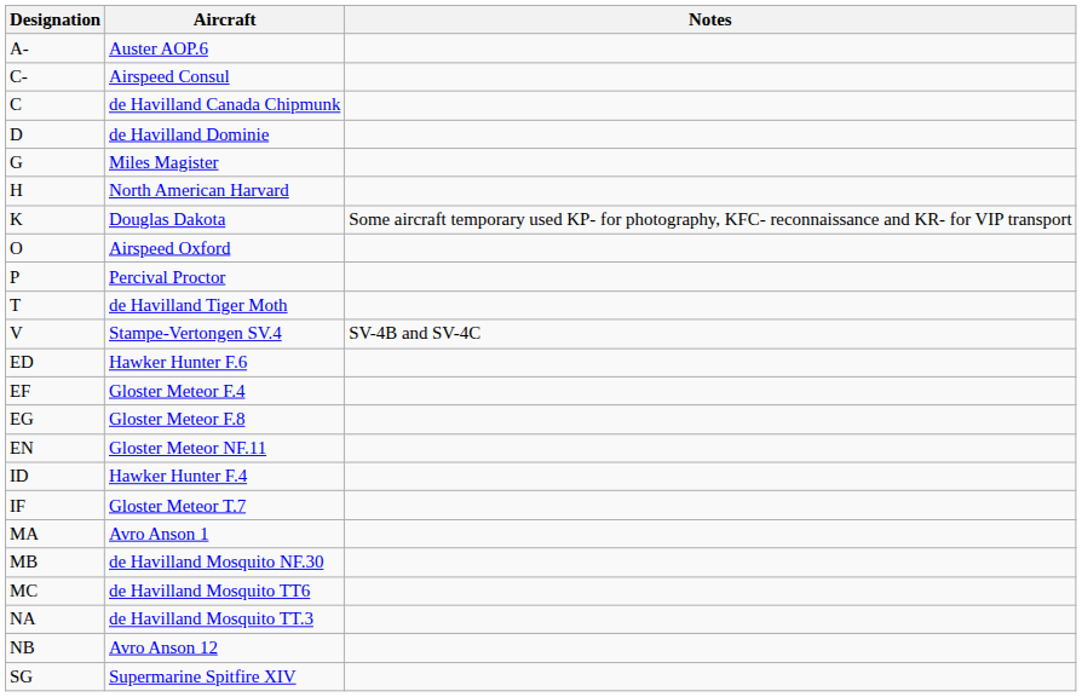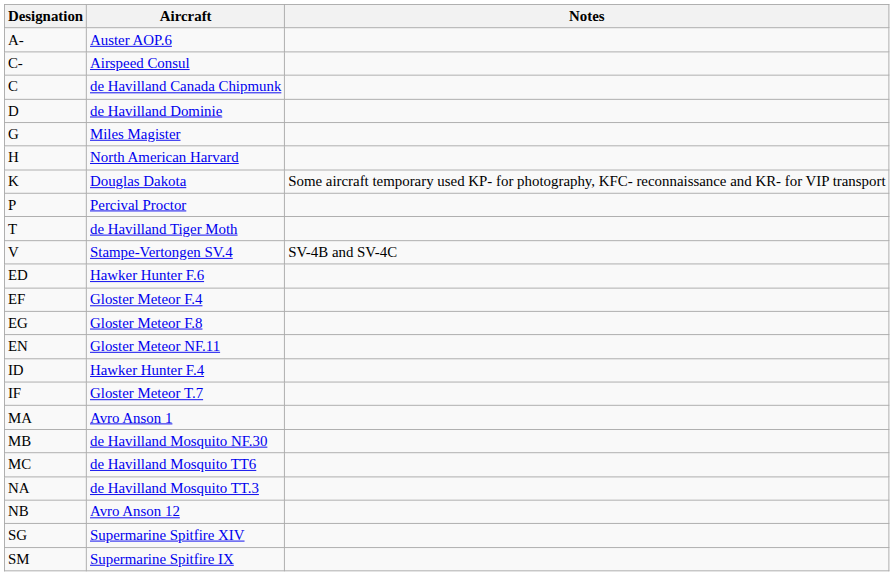- row: O | Airspeed Oxford
+ row: SM | Supermarine Spitfire IX
